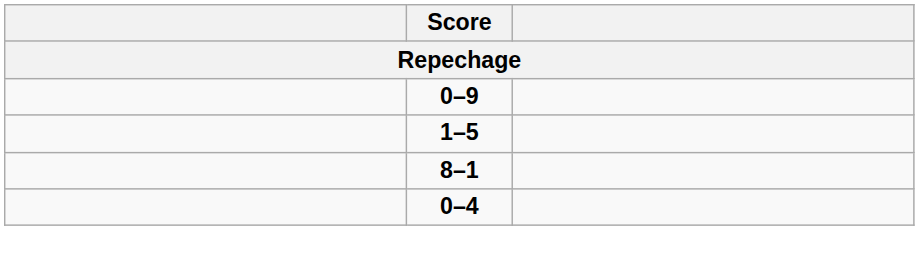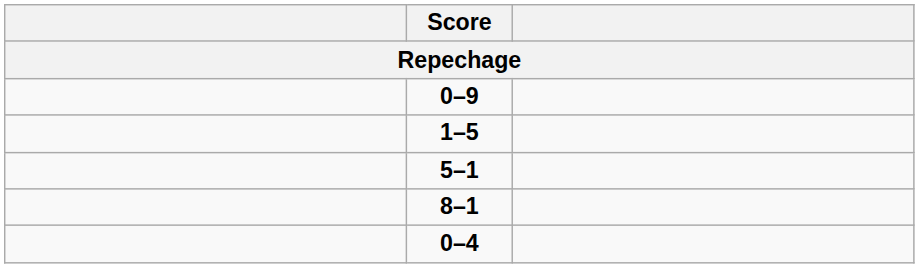+ row: 5–1
